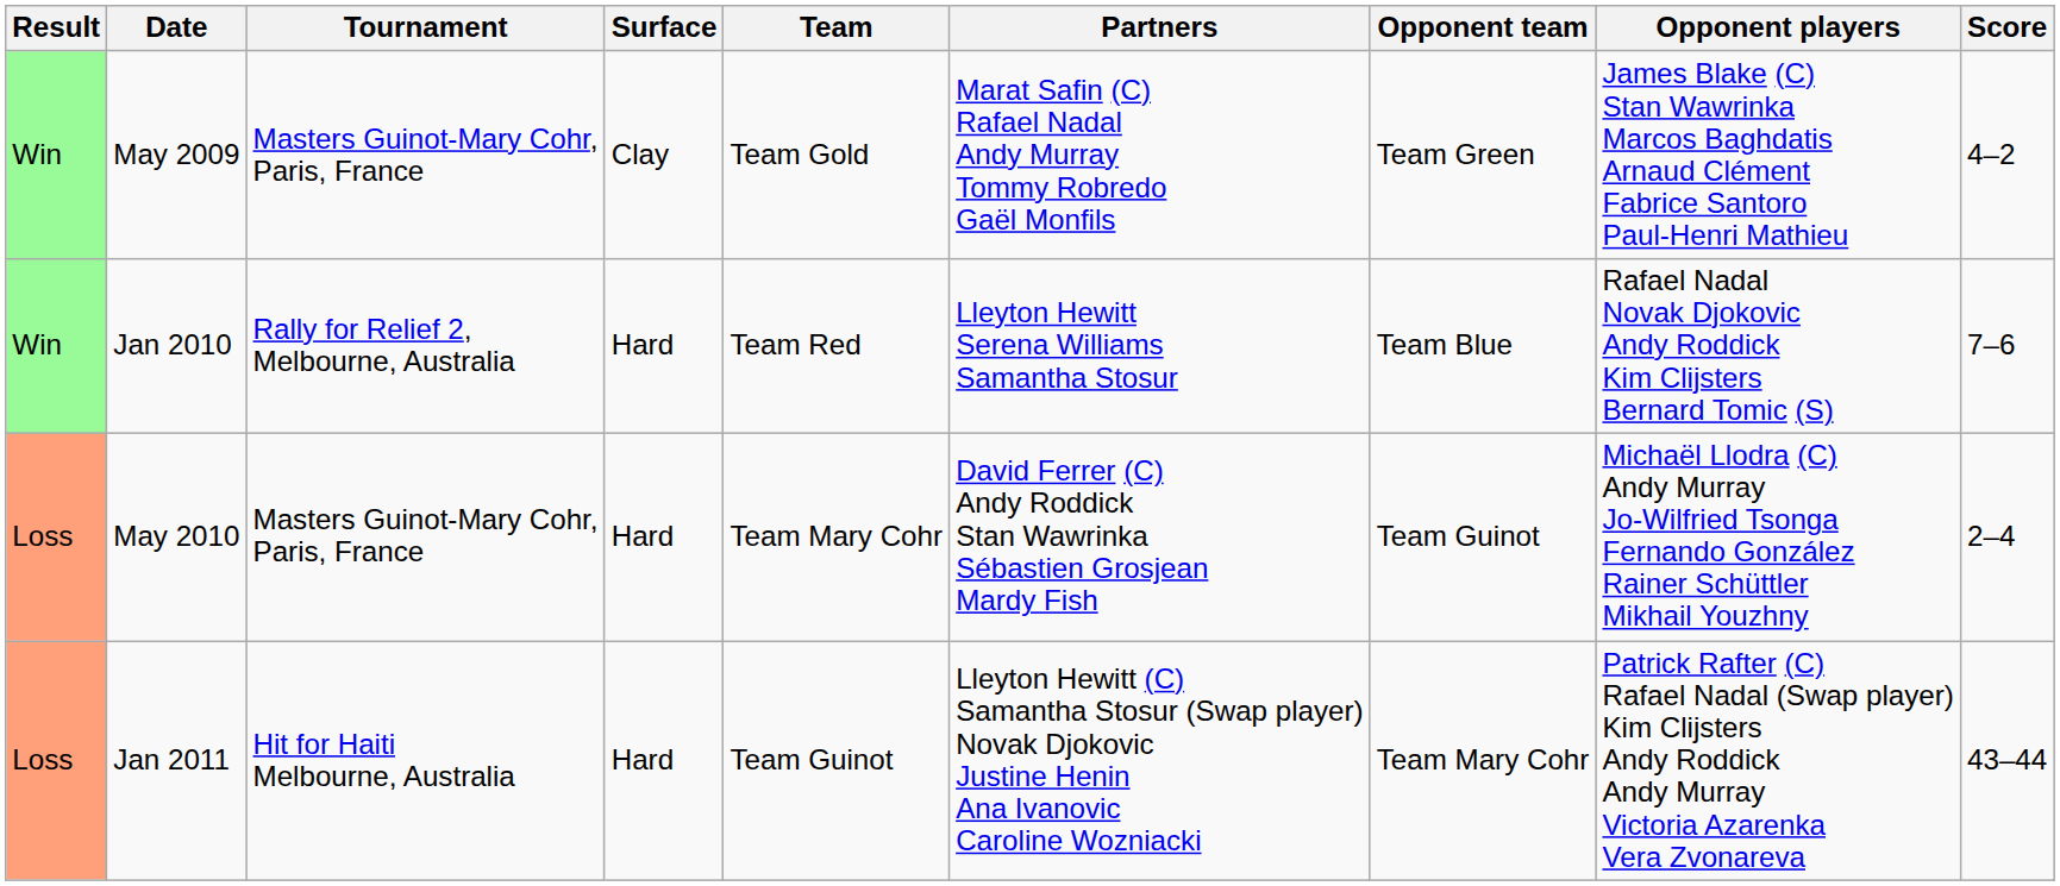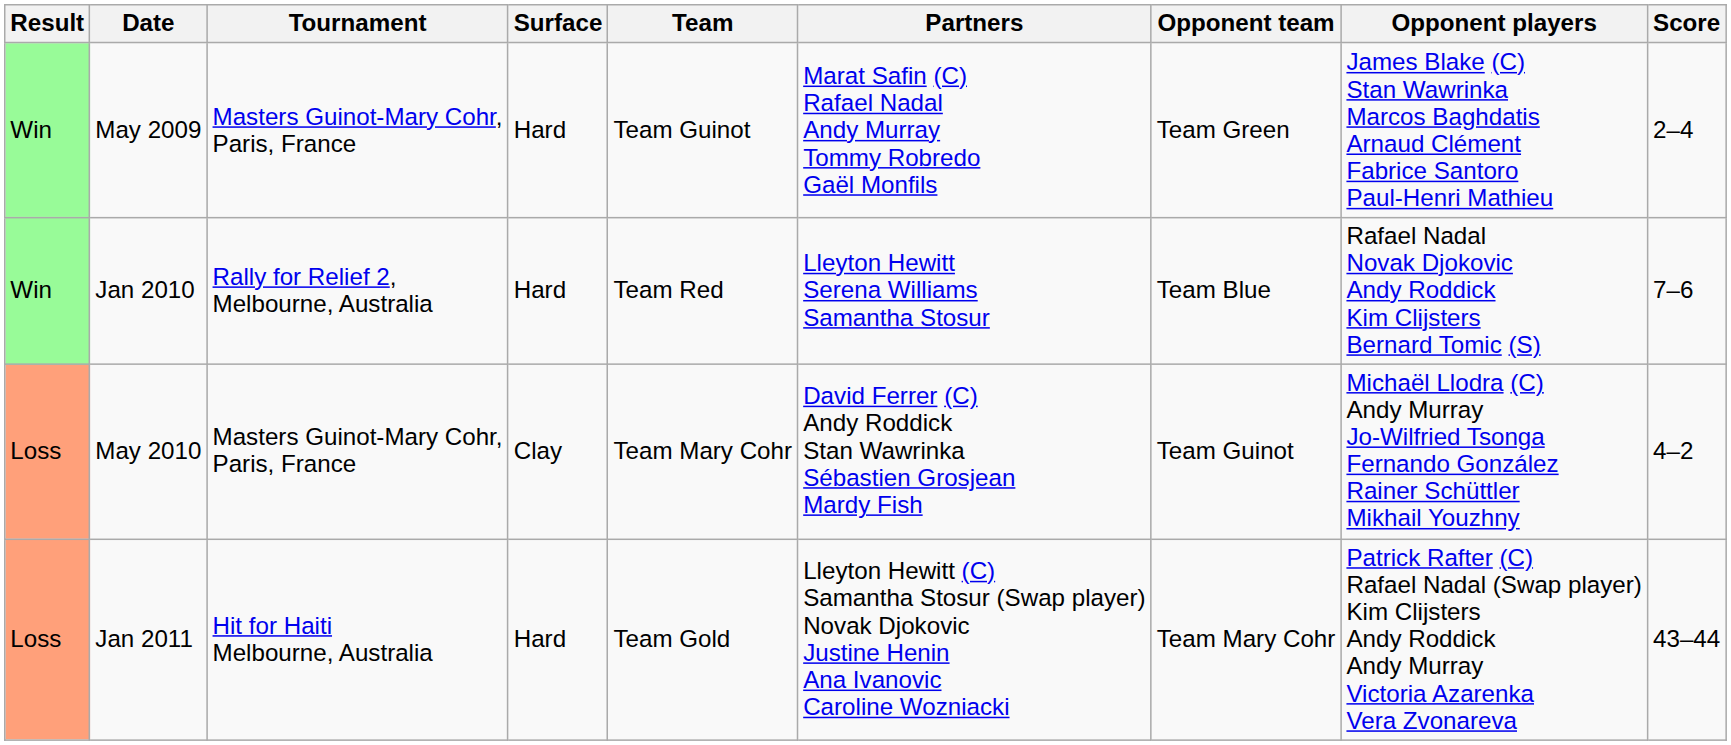May 2009 | Surface: Clay -> Hard
May 2009 | Team: Team Gold -> Team Guinot
May 2009 | Score: 4–2 -> 2–4
May 2010 | Surface: Hard -> Clay
May 2010 | Score: 2–4 -> 4–2
Jan 2011 | Team: Team Guinot -> Team Gold
